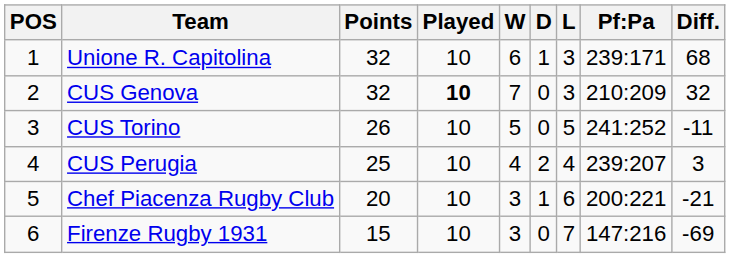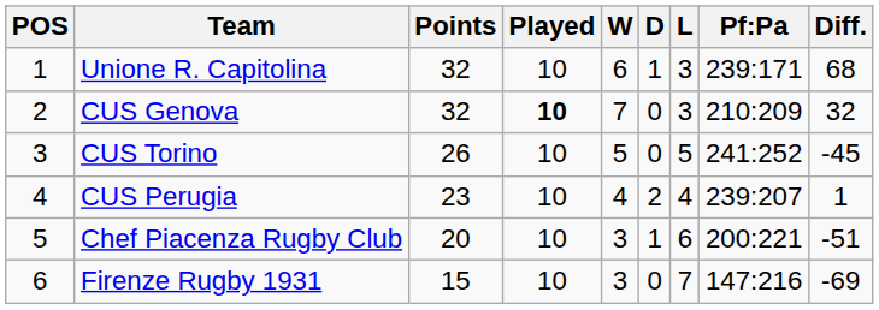CUS Torino | Diff.: -11 -> -45
CUS Perugia | Points: 25 -> 23
CUS Perugia | Diff.: 3 -> 1
Chef Piacenza Rugby Club | Diff.: -21 -> -51
